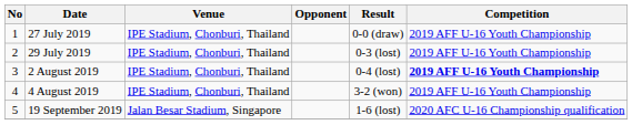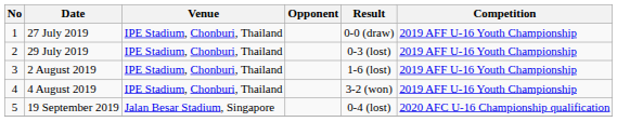2 August 2019 | Result: 0-4 (lost) -> 1-6 (lost)
2 August 2019 | Competition: bold -> normal
19 September 2019 | Result: 1-6 (lost) -> 0-4 (lost)
